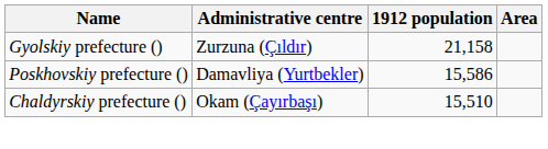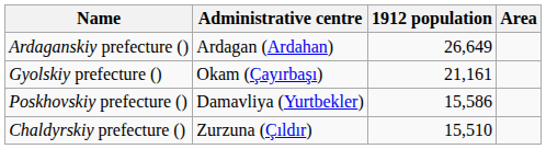+ row: Ardaganskiy prefecture () | Ardagan (Ardahan) | 26,649
Gyolskiy prefecture () | Administrative centre: Zurzuna (Çıldır) -> Okam (Çayırbaşı)
Gyolskiy prefecture () | 1912 population: 21,158 -> 21,161
Chaldyrskiy prefecture () | Administrative centre: Okam (Çayırbaşı) -> Zurzuna (Çıldır)
